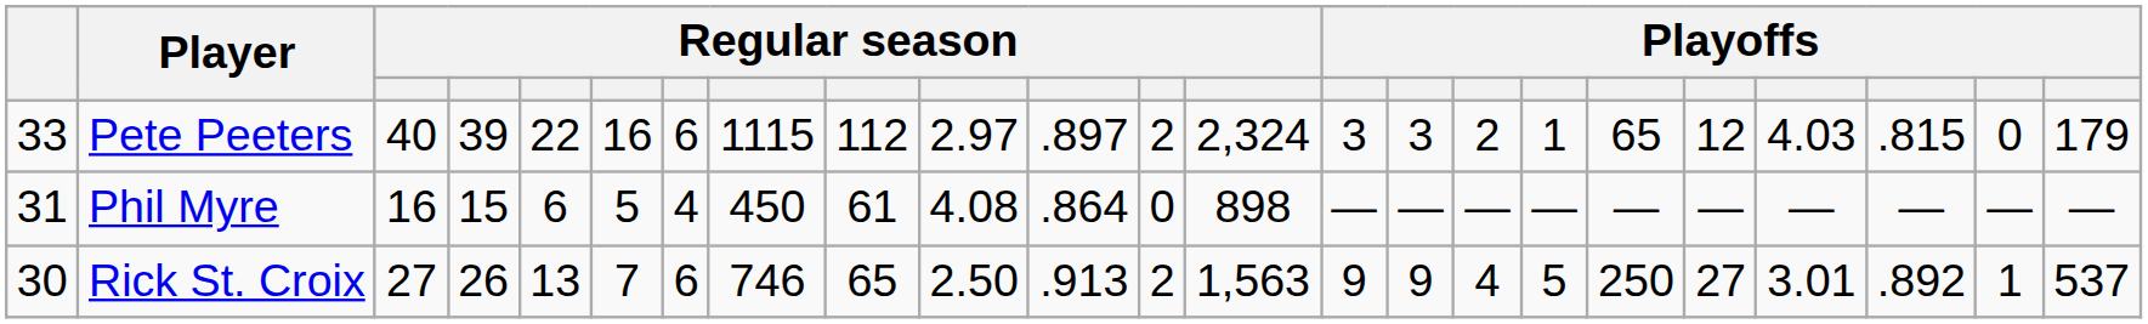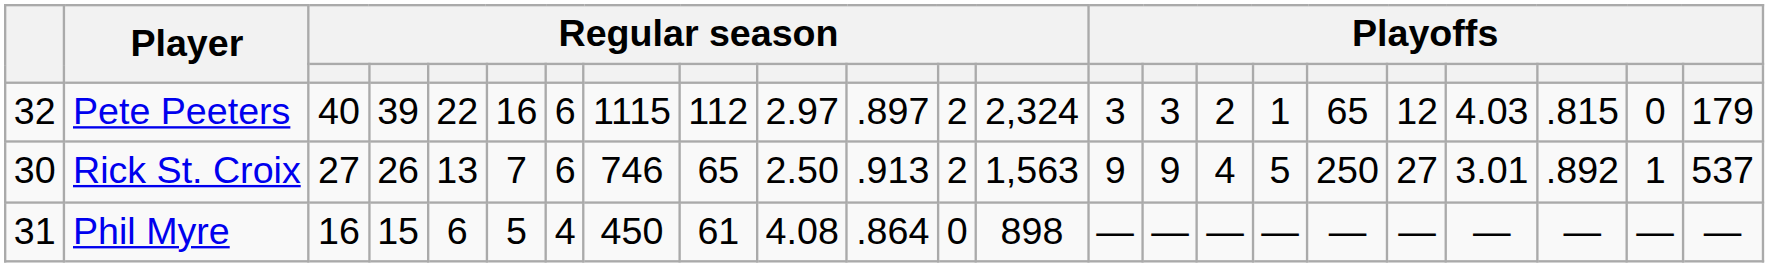Pete Peeters | column 1: 33 -> 32
rows swapped: Rick St. Croix <-> Phil Myre
